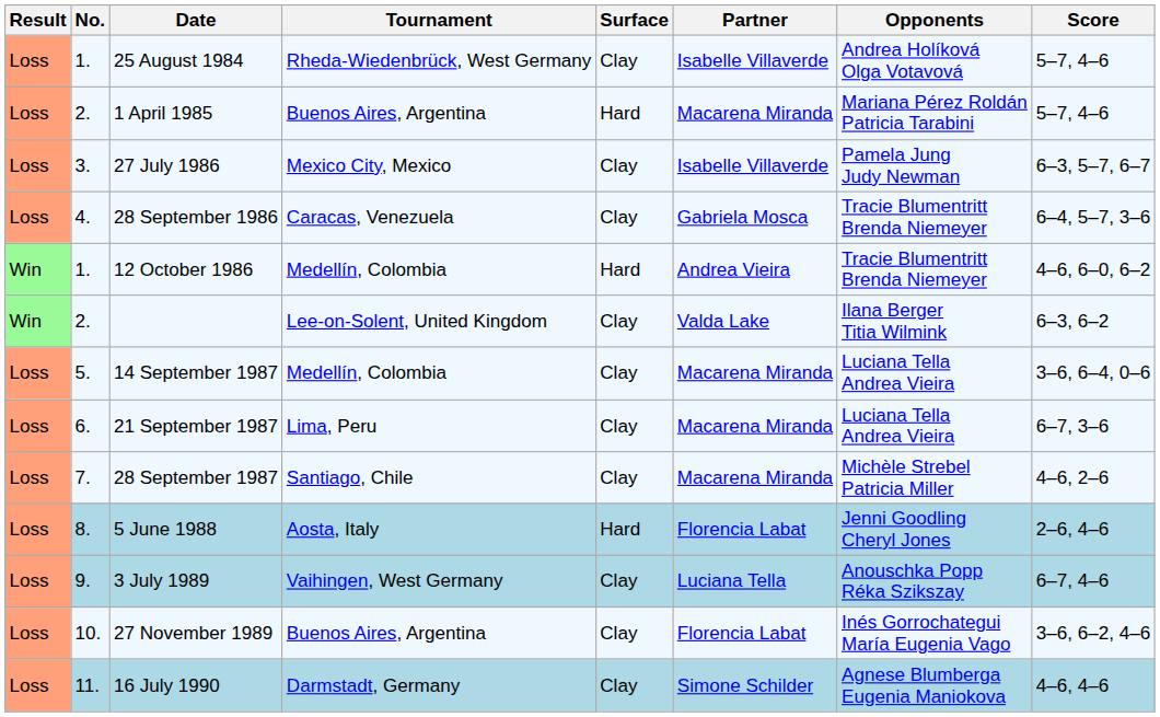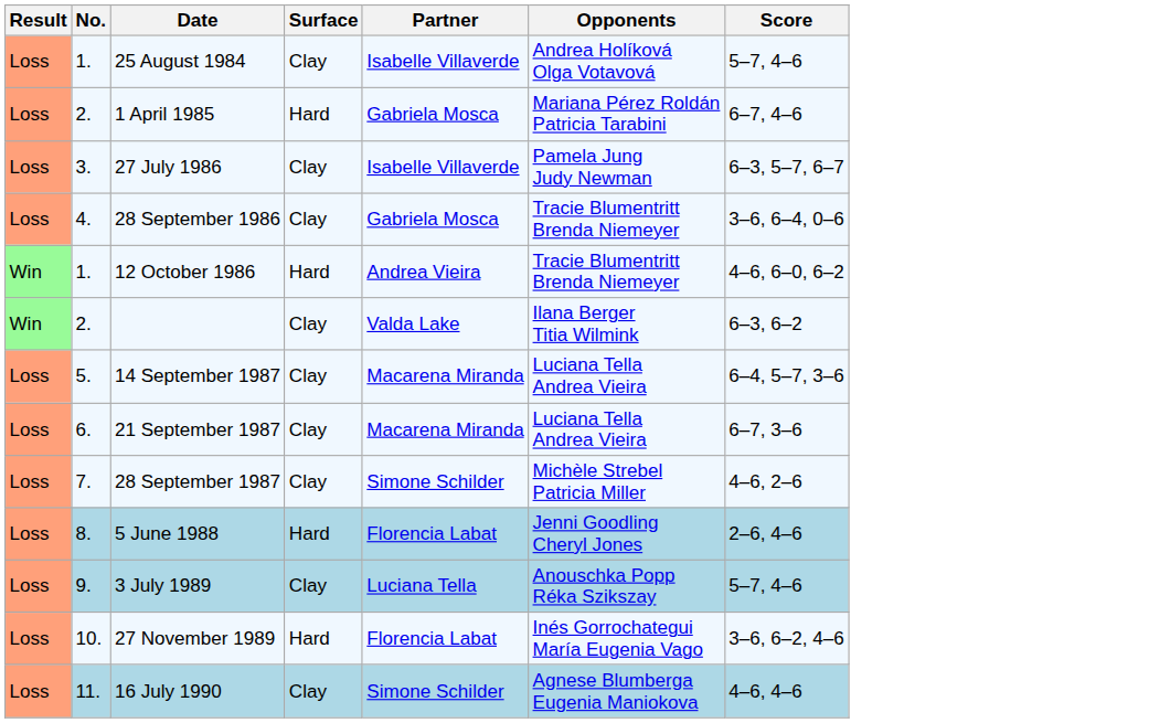- column: Tournament | Rheda-Wiedenbrück, West Germany | Buenos Aires, Argentina | Mexico City, Mexico | Caracas, Venezuela | Medellín, Colombia | Lee-on-Solent, United Kingdom | Medellín, Colombia | Lima, Peru | Santiago, Chile | Aosta, Italy | Vaihingen, West Germany | Buenos Aires, Argentina | Darmstadt, Germany
1 April 1985 | Partner: Macarena Miranda -> Gabriela Mosca
1 April 1985 | Score: 5–7, 4–6 -> 6–7, 4–6
28 September 1986 | Score: 6–4, 5–7, 3–6 -> 3–6, 6–4, 0–6
14 September 1987 | Score: 3–6, 6–4, 0–6 -> 6–4, 5–7, 3–6
28 September 1987 | Partner: Macarena Miranda -> Simone Schilder
3 July 1989 | Score: 6–7, 4–6 -> 5–7, 4–6
27 November 1989 | Surface: Clay -> Hard
